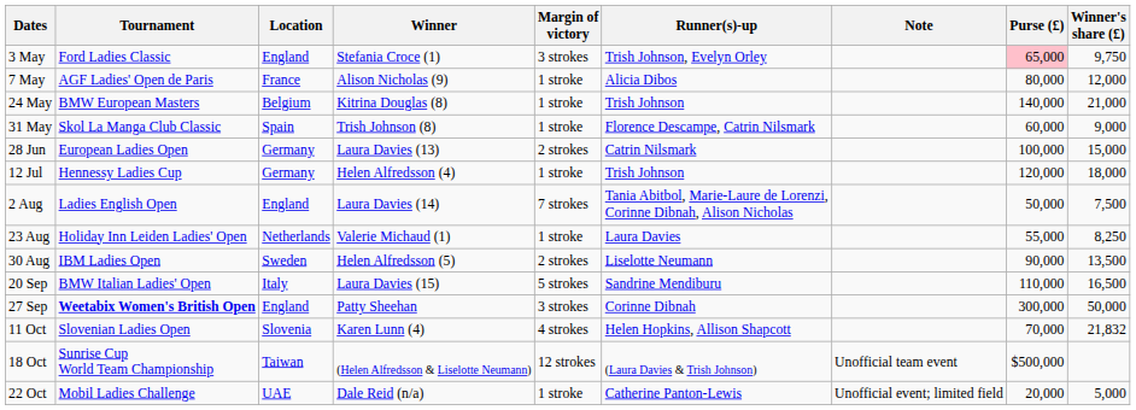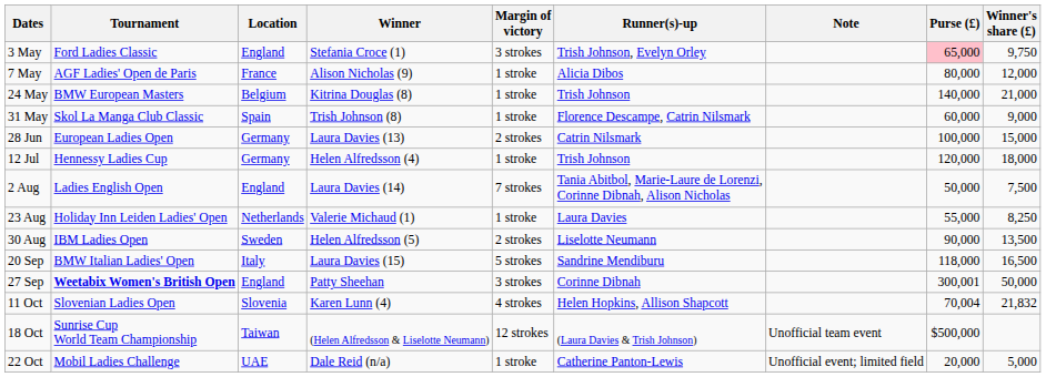20 Sep | Purse (£): 110,000 -> 118,000
27 Sep | Purse (£): 300,000 -> 300,001
11 Oct | Purse (£): 70,000 -> 70,004
